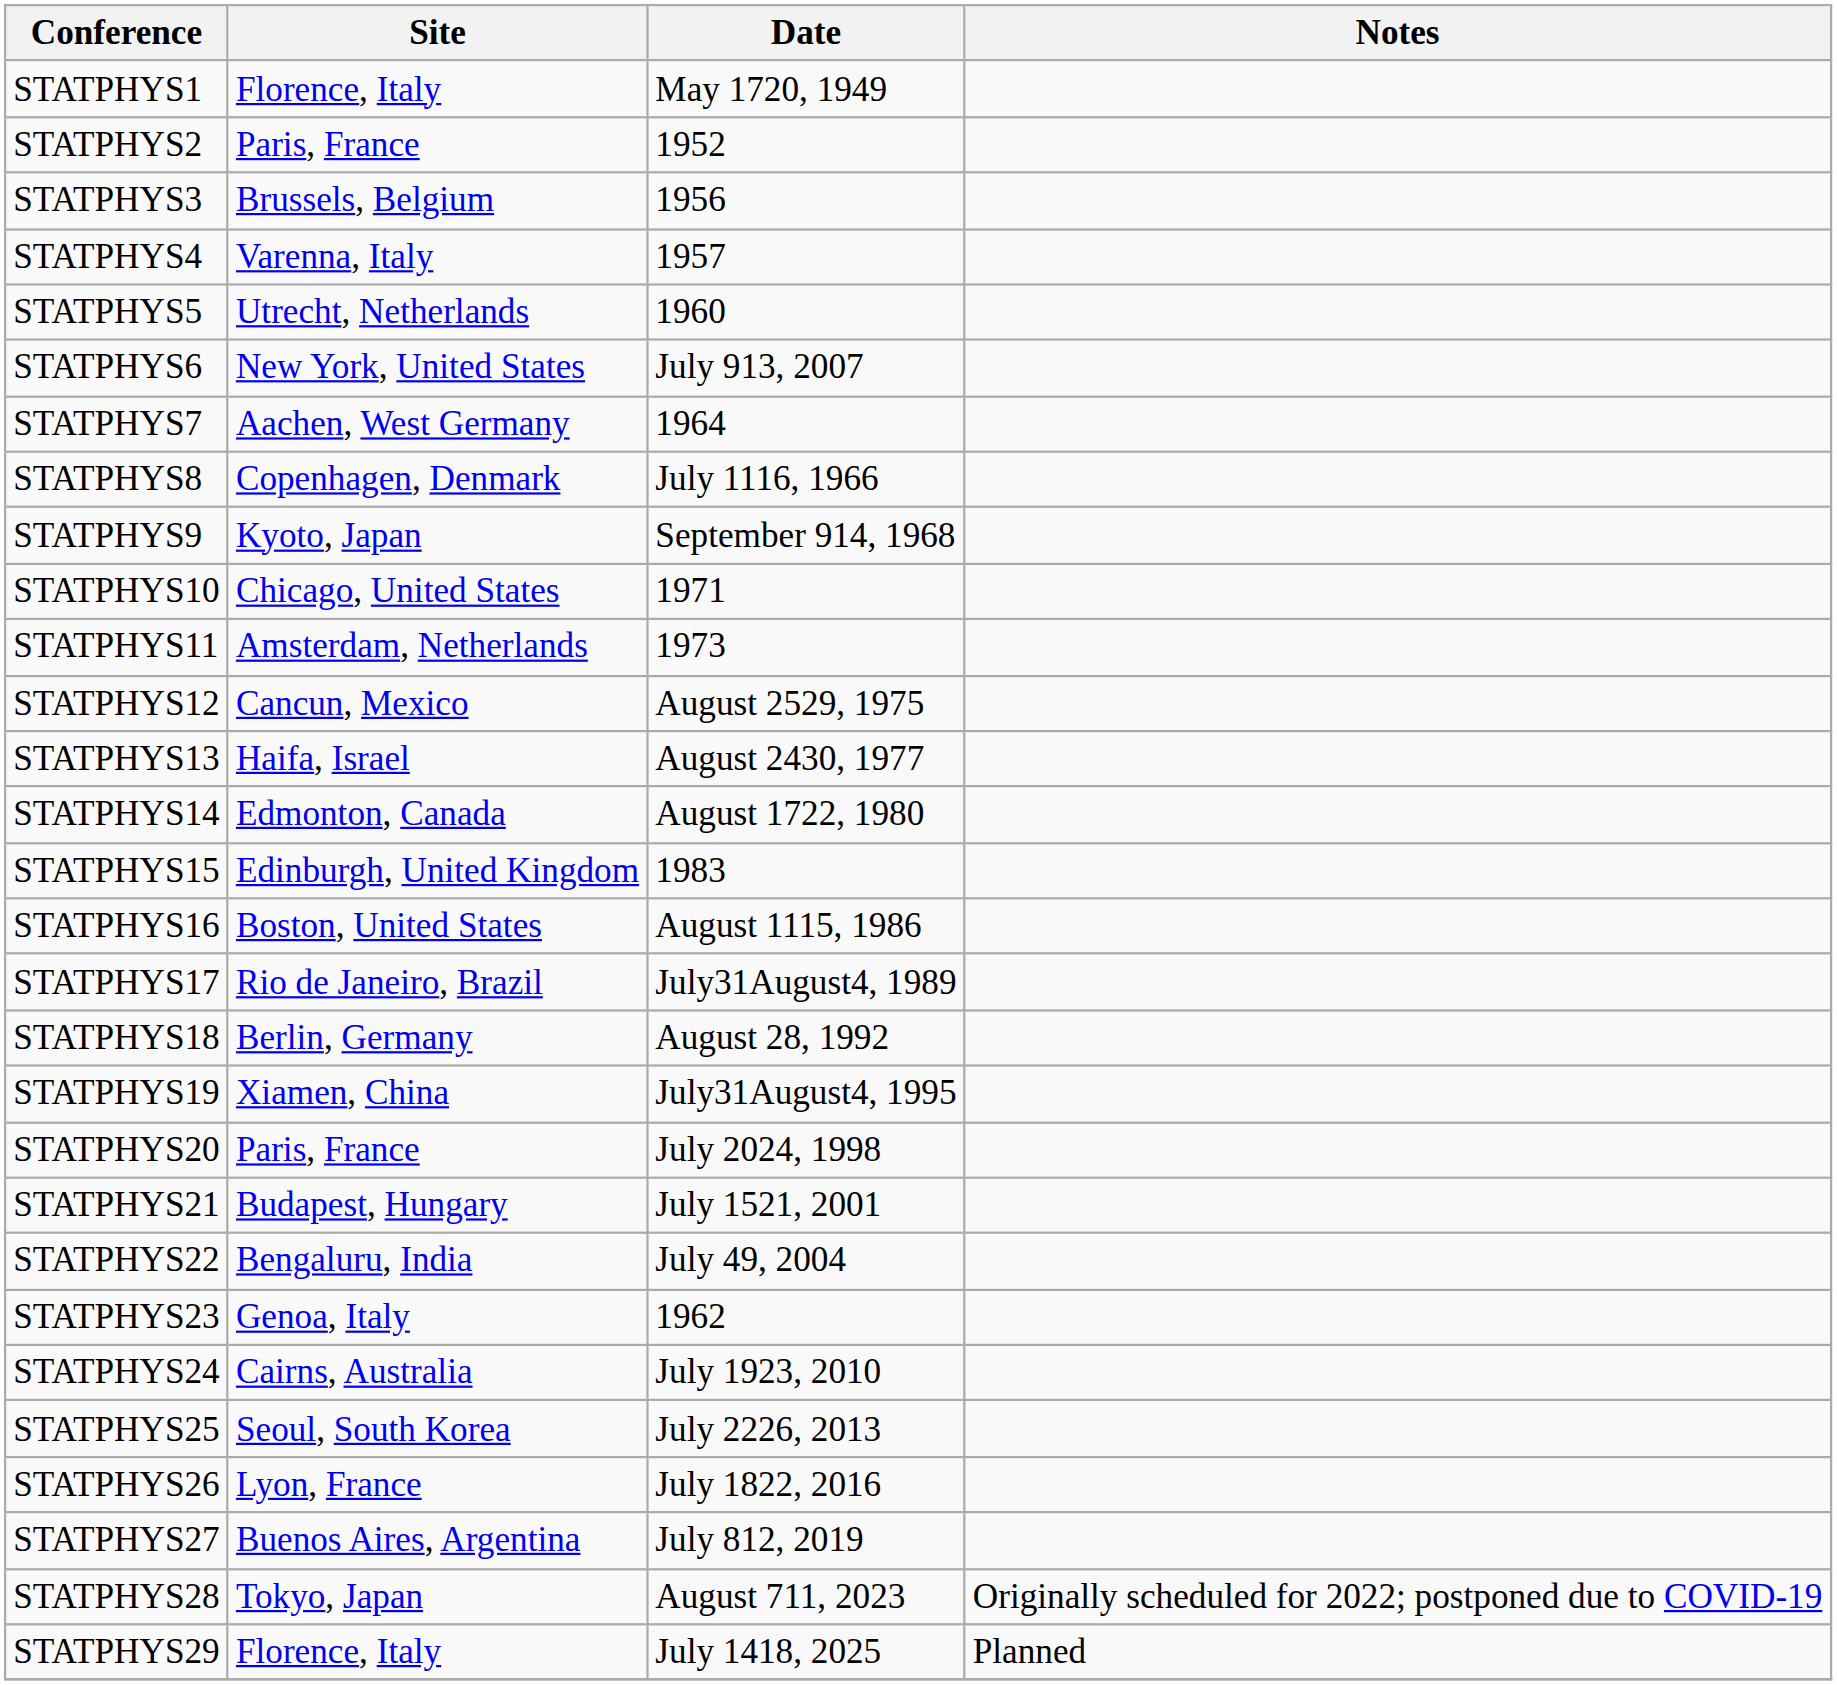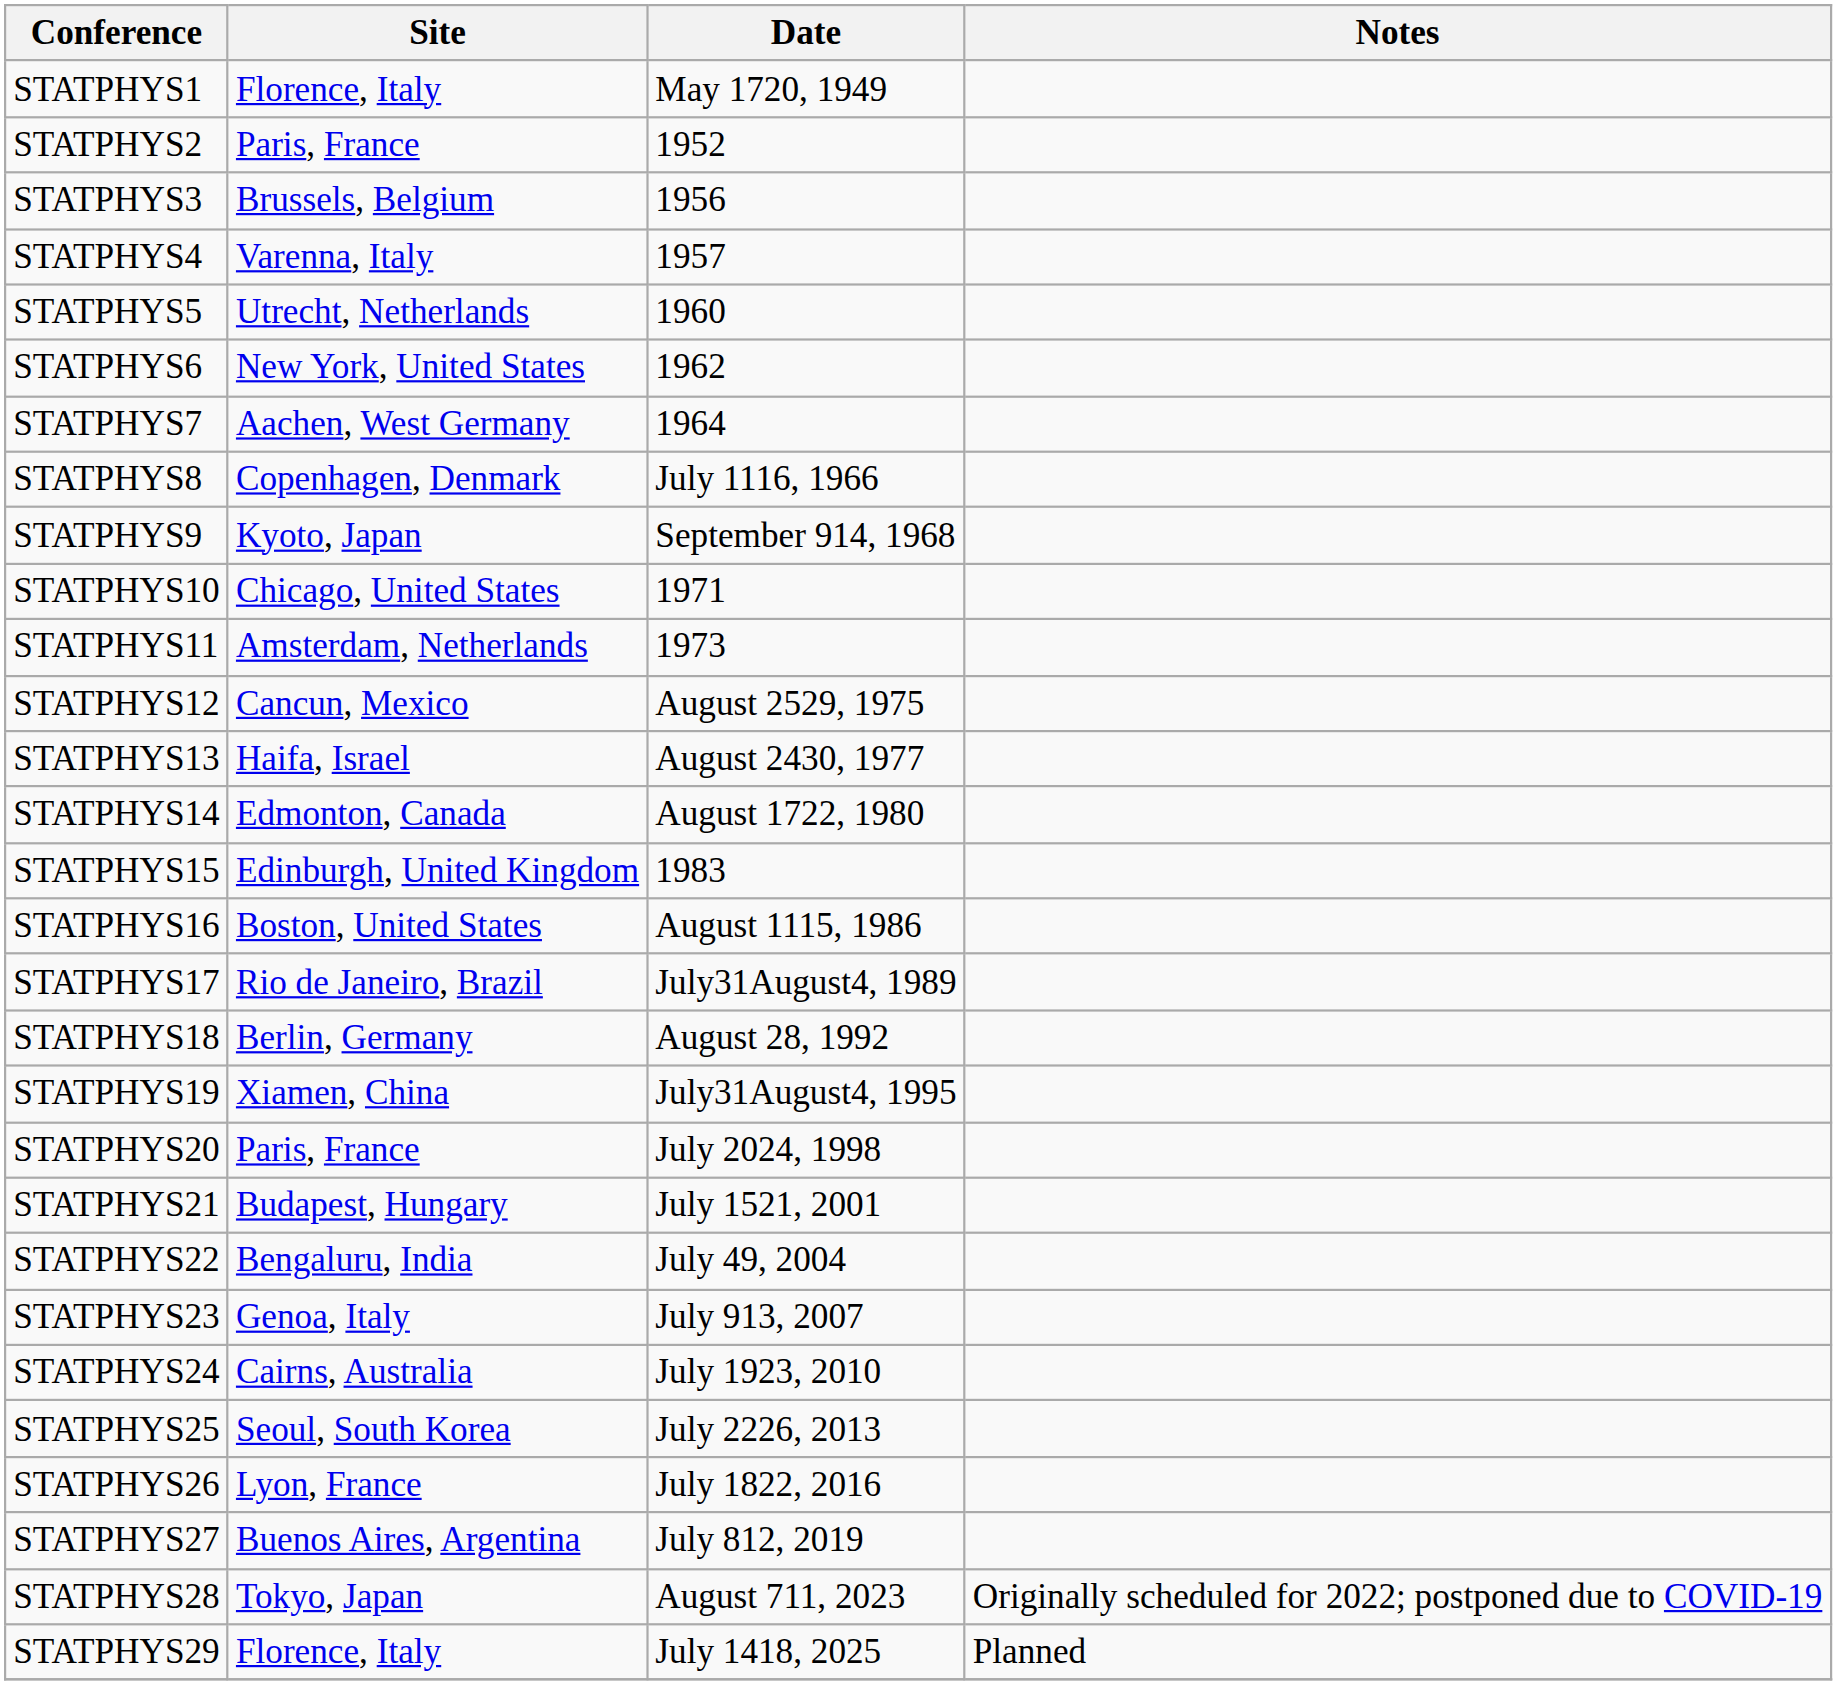STATPHYS6 | Date: July 913, 2007 -> 1962
STATPHYS23 | Date: 1962 -> July 913, 2007
